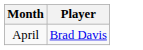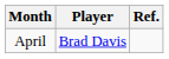+ column: Ref.
